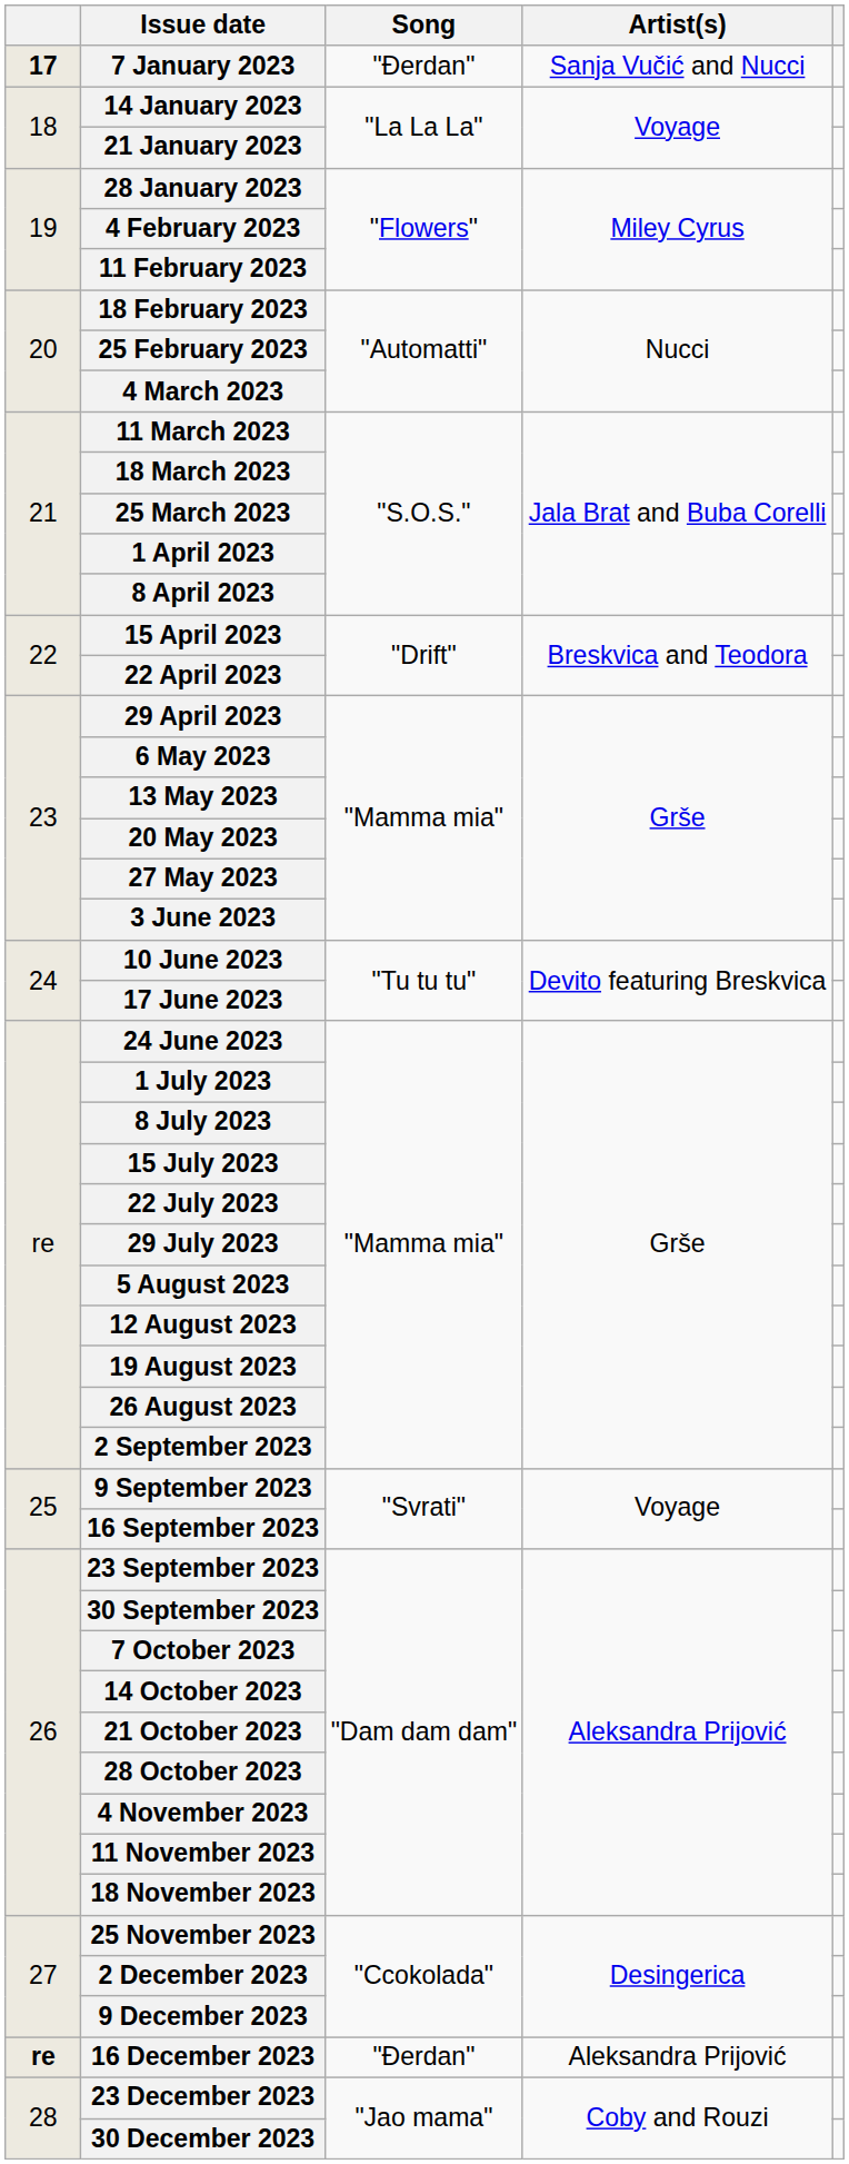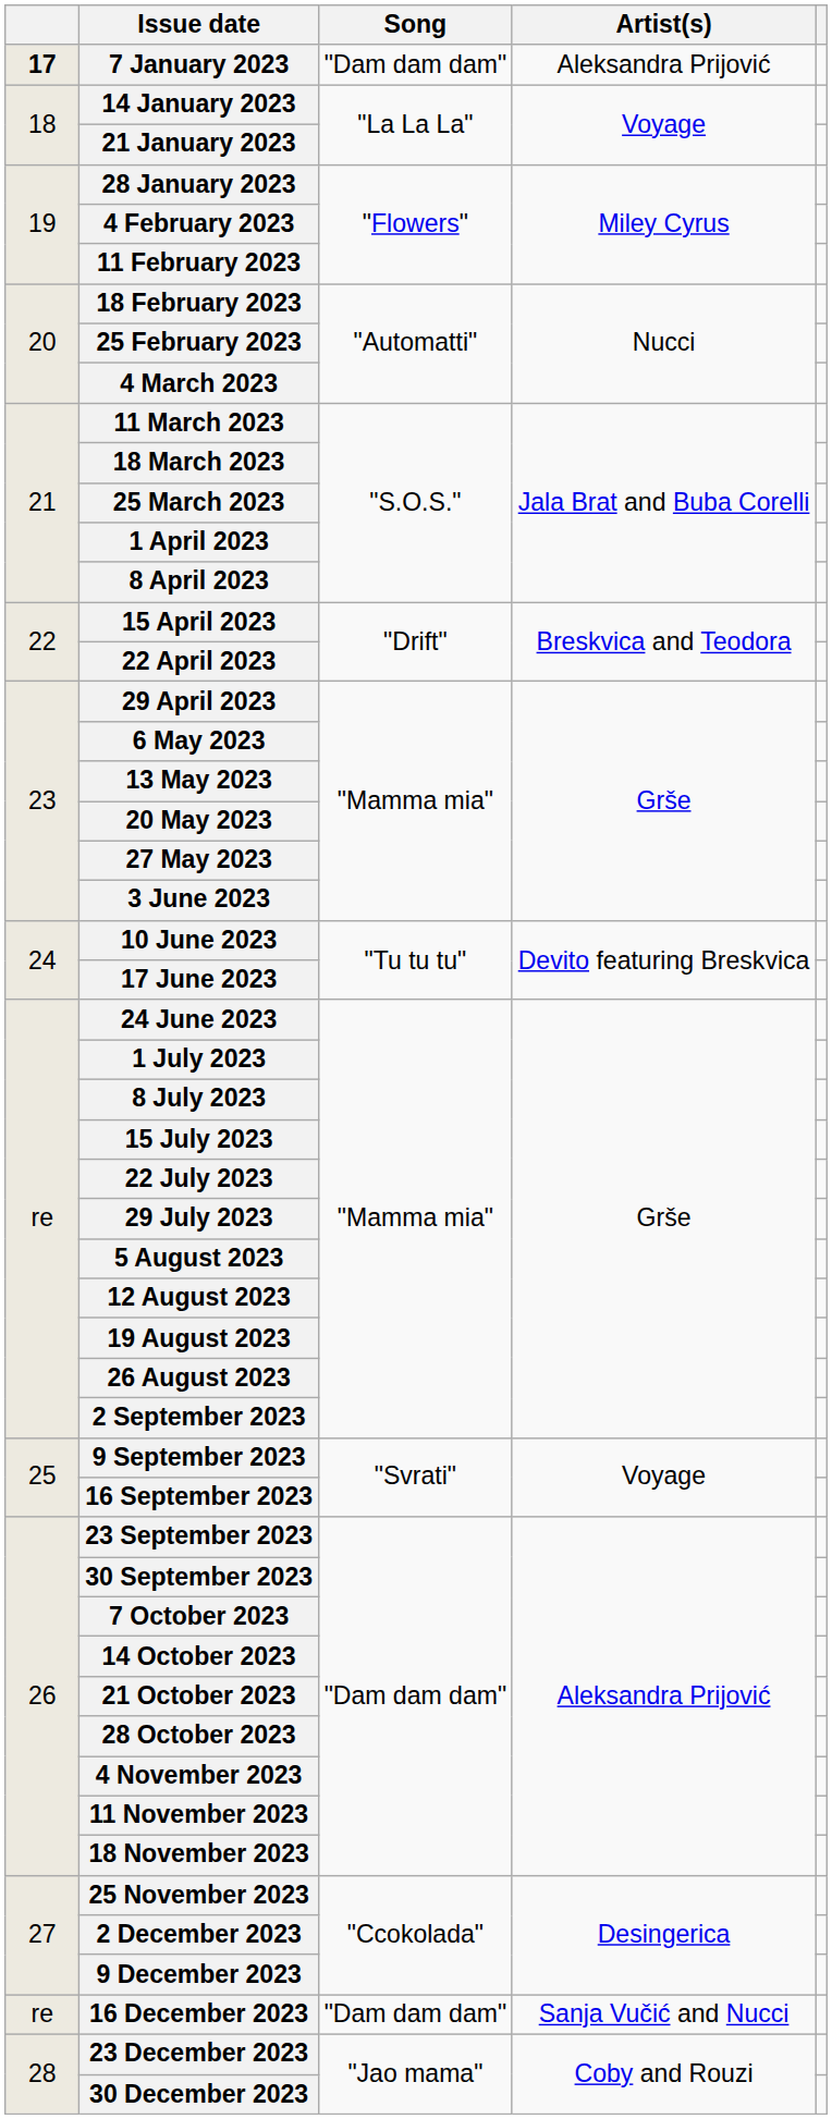7 January 2023 | Song: "Đerdan" -> "Dam dam dam"
7 January 2023 | Artist(s): Sanja Vučić and Nucci -> Aleksandra Prijović
16 December 2023 | column 1: bold -> normal
16 December 2023 | Song: "Đerdan" -> "Dam dam dam"
16 December 2023 | Artist(s): Aleksandra Prijović -> Sanja Vučić and Nucci
